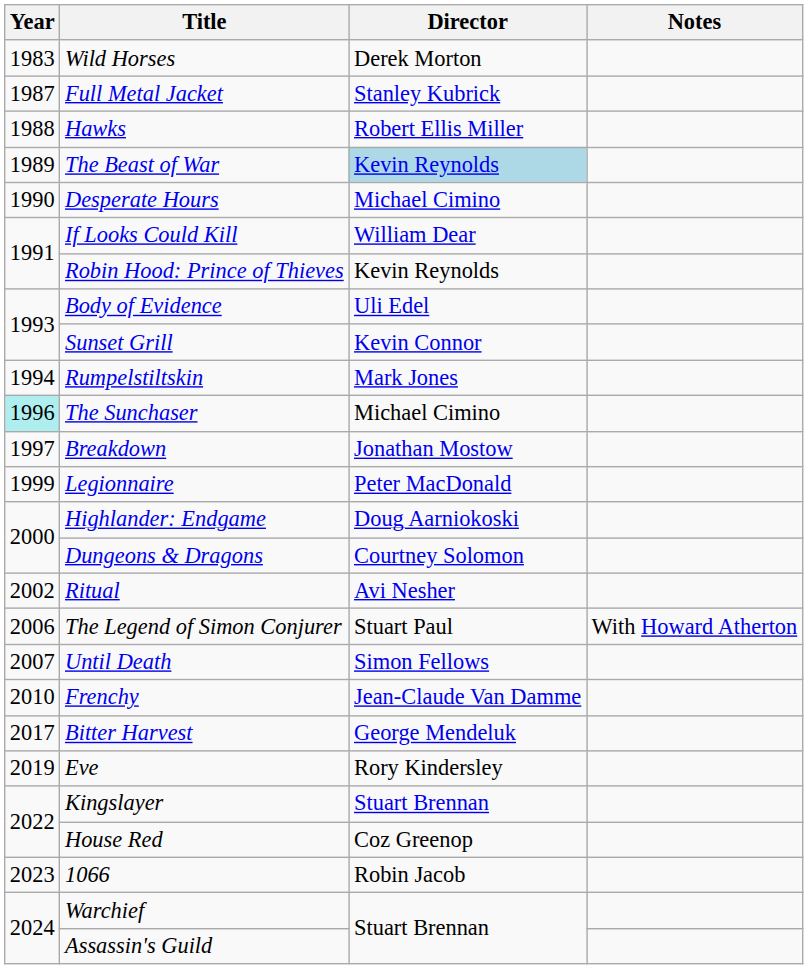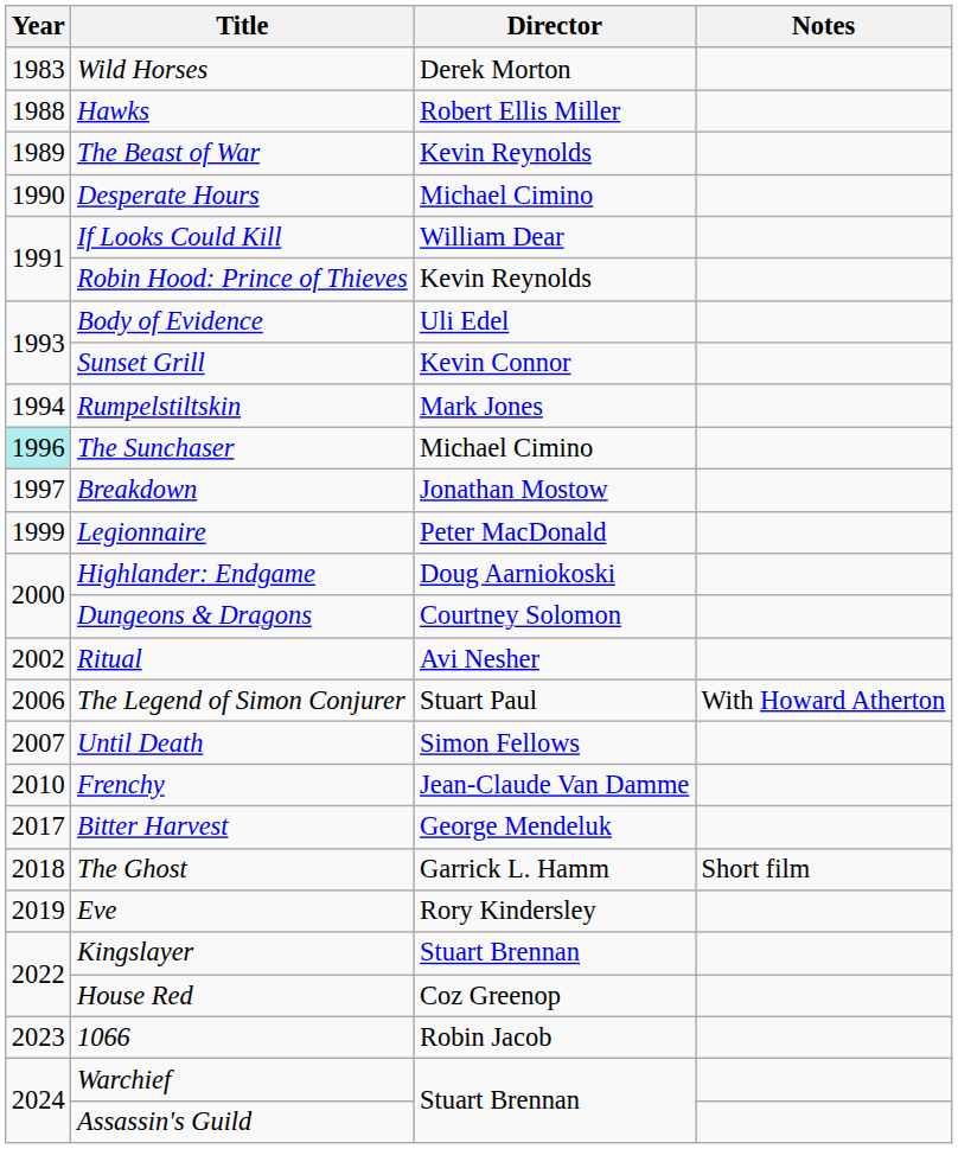- row: 1987 | Full Metal Jacket | Stanley Kubrick
The Beast of War | Director: lightblue background -> no background
+ row: 2018 | The Ghost | Garrick L. Hamm | Short film
